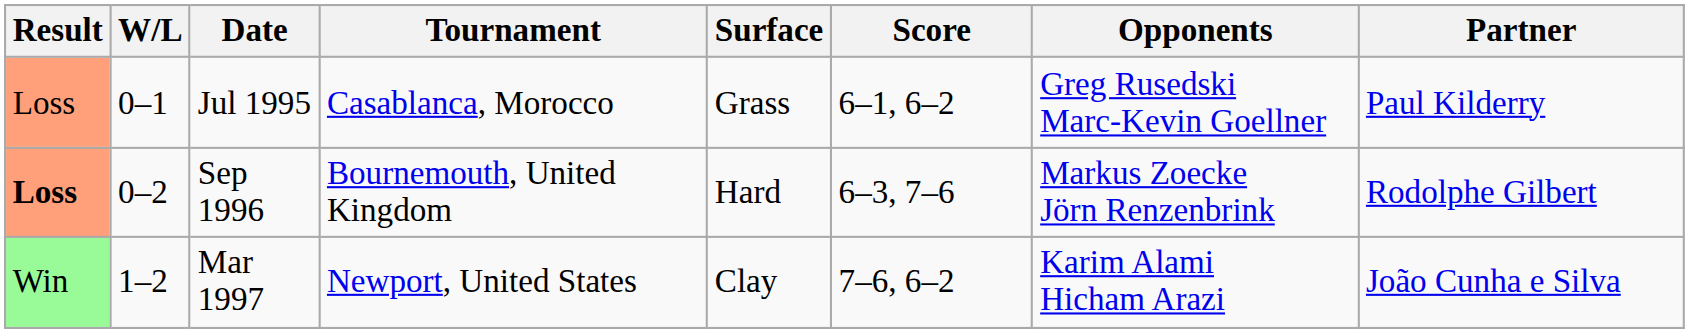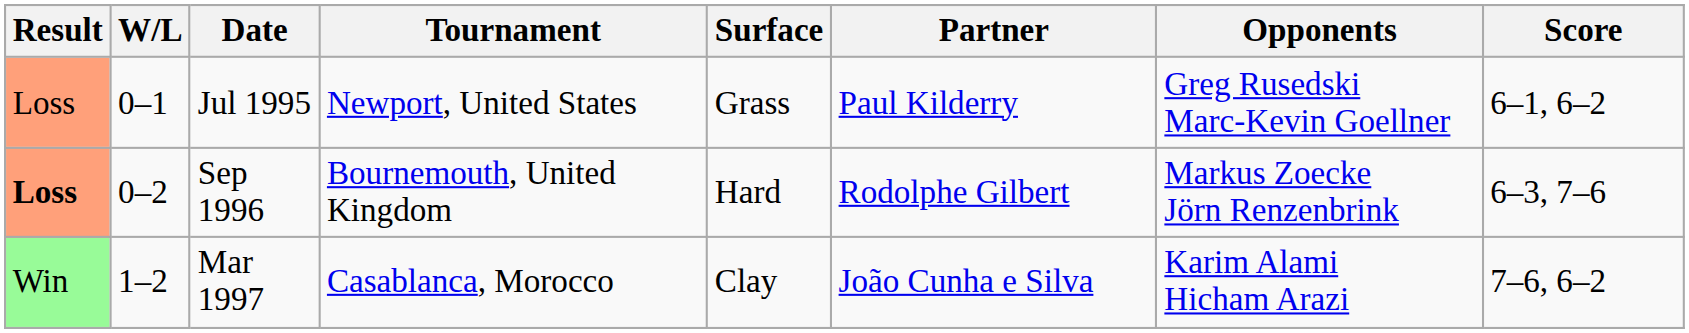columns swapped: Partner <-> Score
Jul 1995 | Tournament: Casablanca, Morocco -> Newport, United States
Mar 1997 | Tournament: Newport, United States -> Casablanca, Morocco
